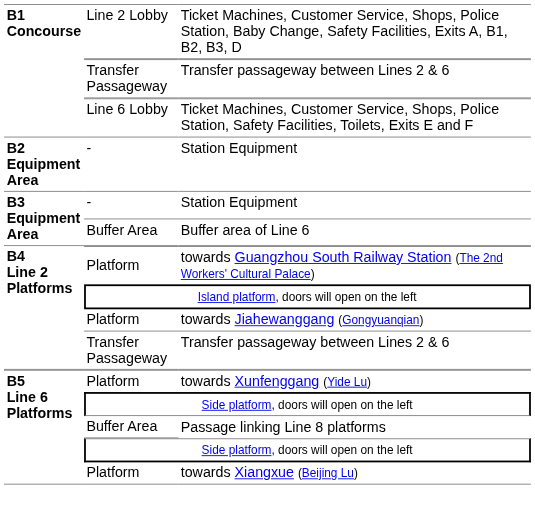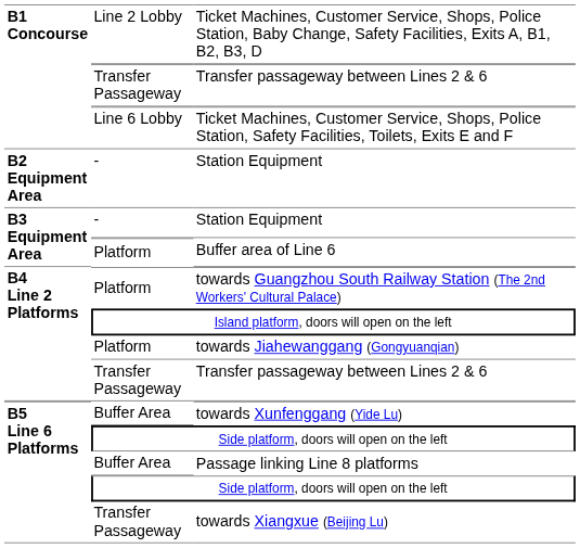Buffer area of Line 6 | column 2: Buffer Area -> Platform
towards Xunfenggang (Yide Lu) | column 2: Platform -> Buffer Area
towards Xiangxue (Beijing Lu) | column 2: Platform -> Transfer Passageway
